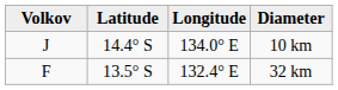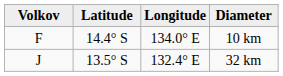10 km | Volkov: J -> F
32 km | Volkov: F -> J
